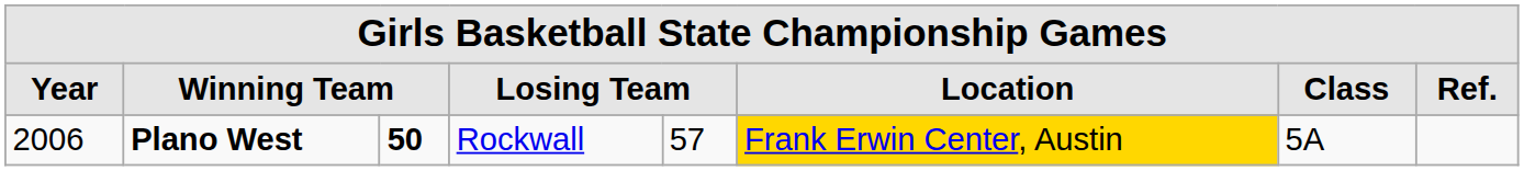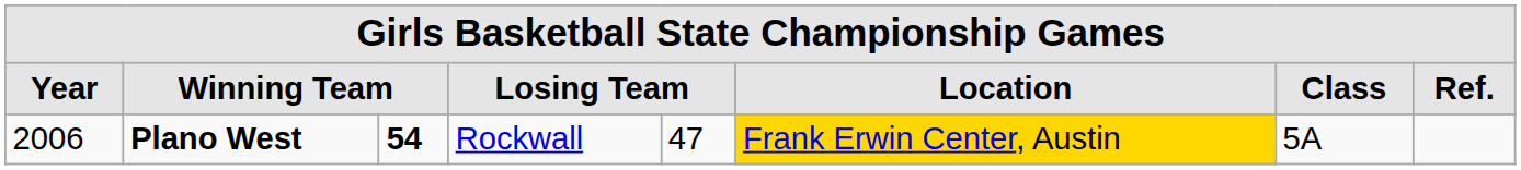2006 | column 3: 50 -> 54
2006 | column 5: 57 -> 47
